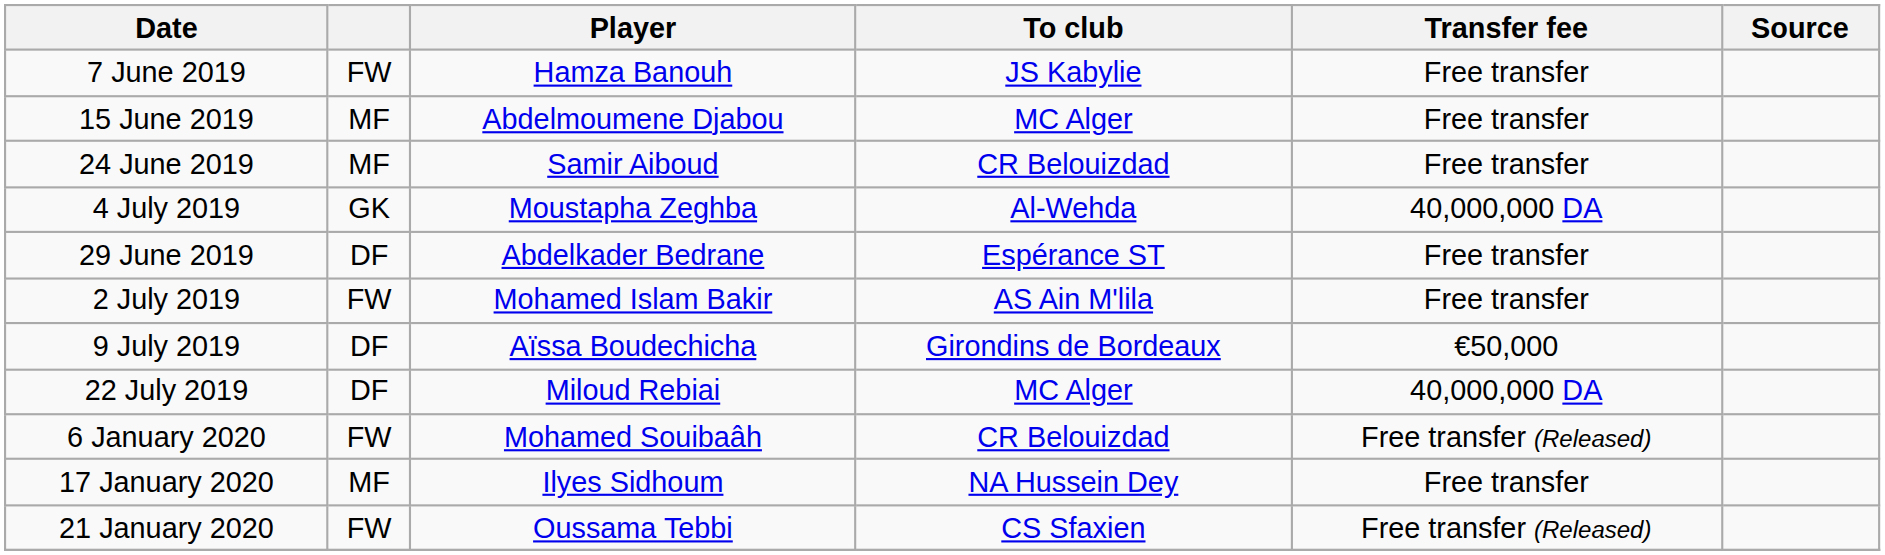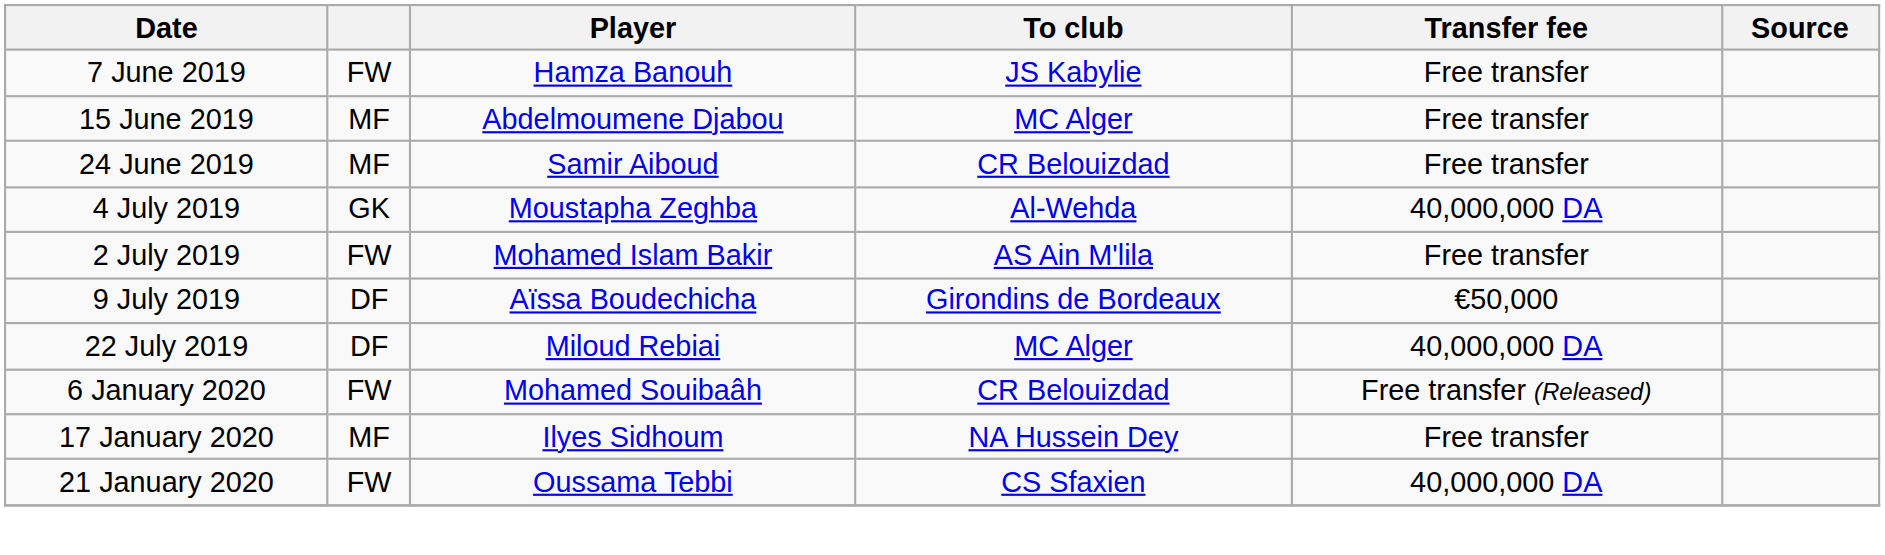- row: 29 June 2019 | DF | Abdelkader Bedrane | Espérance ST | Free transfer
21 January 2020 | Transfer fee: Free transfer (Released) -> 40,000,000 DA
